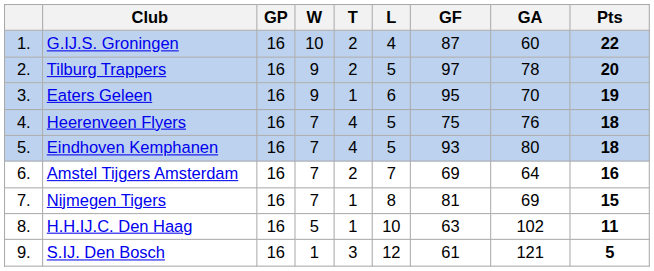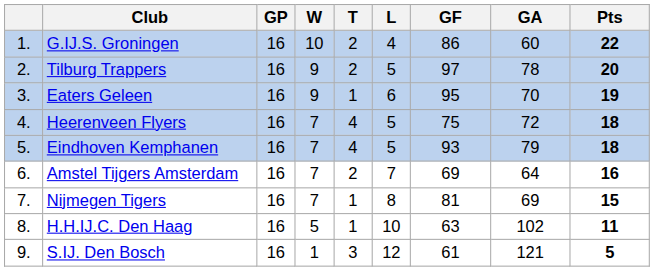G.IJ.S. Groningen | GF: 87 -> 86
Heerenveen Flyers | GA: 76 -> 72
Eindhoven Kemphanen | GA: 80 -> 79
